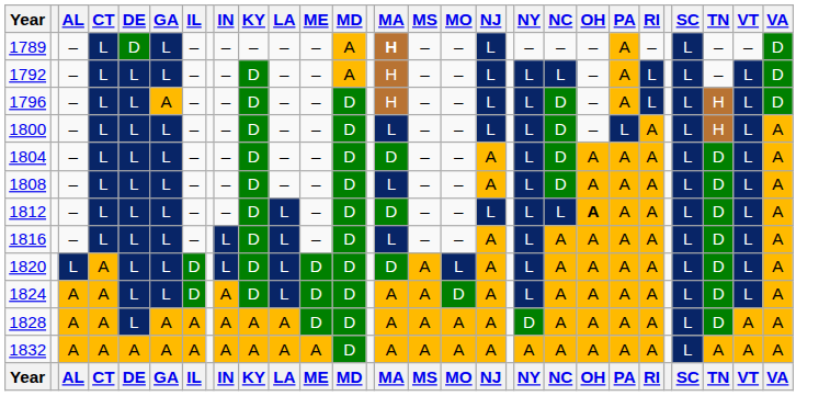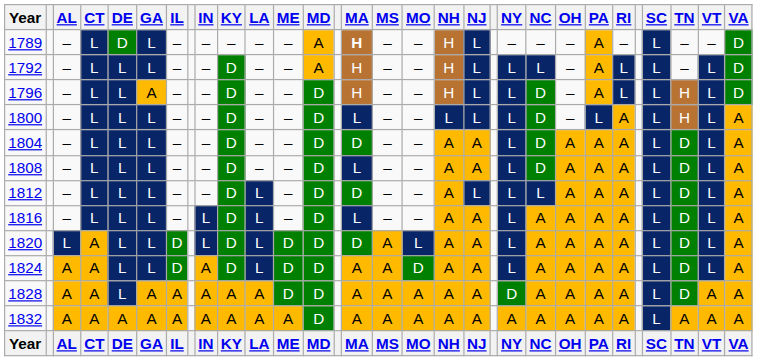+ column: NH | H | H | H | L | A | A | A | A | A | A | A | A | NH
1812 | OH: bold -> normal
